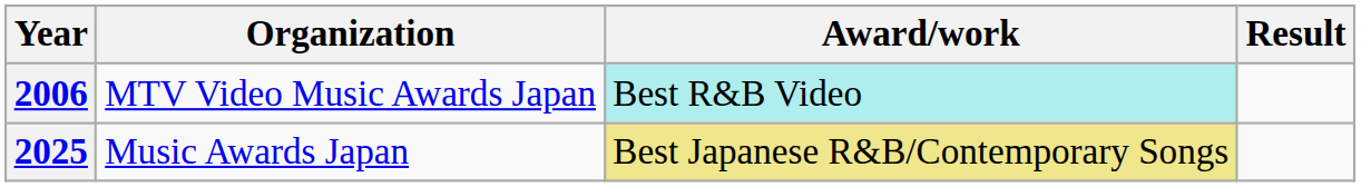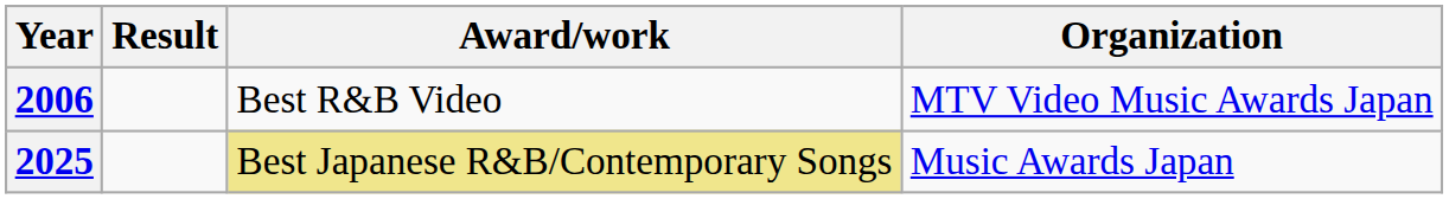columns swapped: Organization <-> Result
2006 | Award/work: paleturquoise background -> no background
